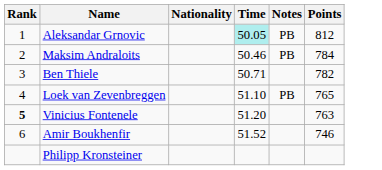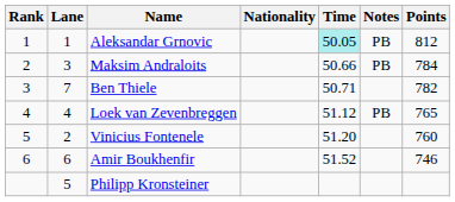+ column: Lane | 1 | 3 | 7 | 4 | 2 | 6 | 5
Maksim Andraloits | Time: 50.46 -> 50.66
Loek van Zevenbreggen | Time: 51.10 -> 51.12
Vinicius Fontenele | Rank: bold -> normal
Vinicius Fontenele | Points: 763 -> 760
